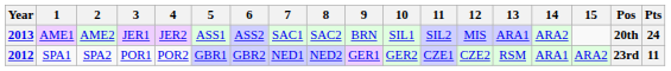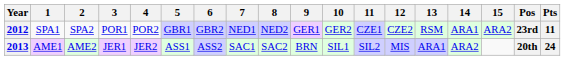rows swapped: 2012 <-> 2013
